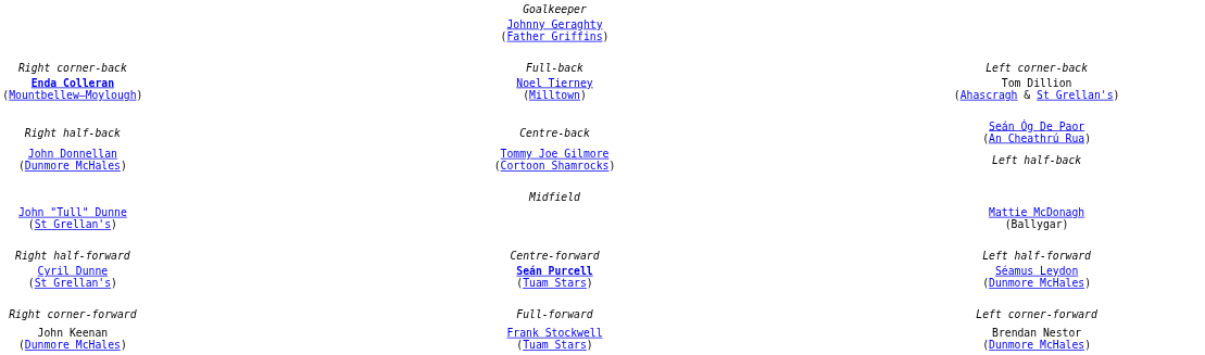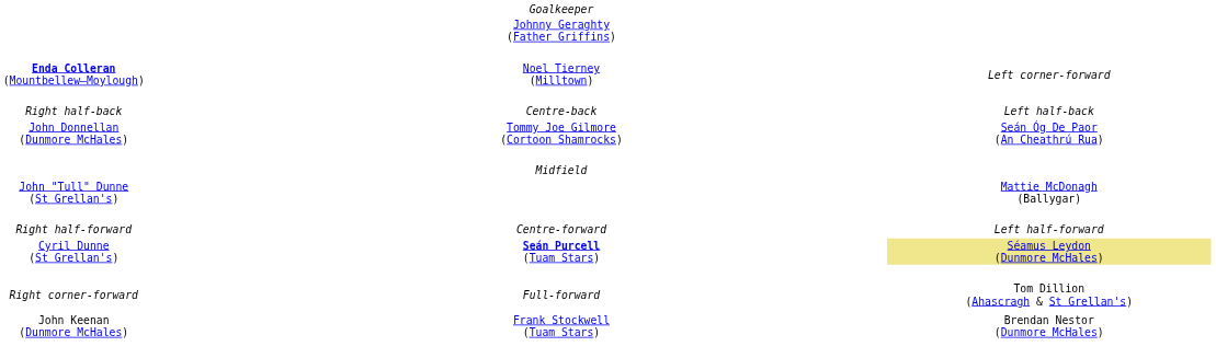- row: Right corner-back | Full-back | Left corner-back
Noel Tierney (Milltown) | column 3: Tom Dillion (Ahascragh & St Grellan's) -> Left corner-forward
Centre-back | column 3: Seán Óg De Paor (An Cheathrú Rua) -> Left half-back
Tommy Joe Gilmore (Cortoon Shamrocks) | column 3: Left half-back -> Seán Óg De Paor (An Cheathrú Rua)
Seán Purcell (Tuam Stars) | column 3: no background -> khaki background
Full-forward | column 3: Left corner-forward -> Tom Dillion (Ahascragh & St Grellan's)
